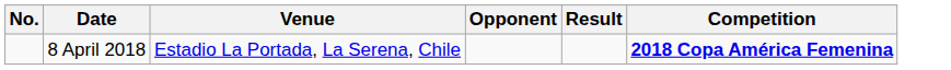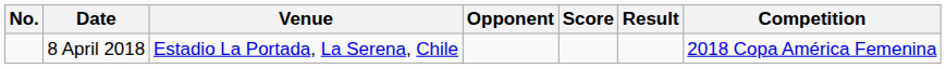+ column: Score
8 April 2018 | Competition: bold -> normal
